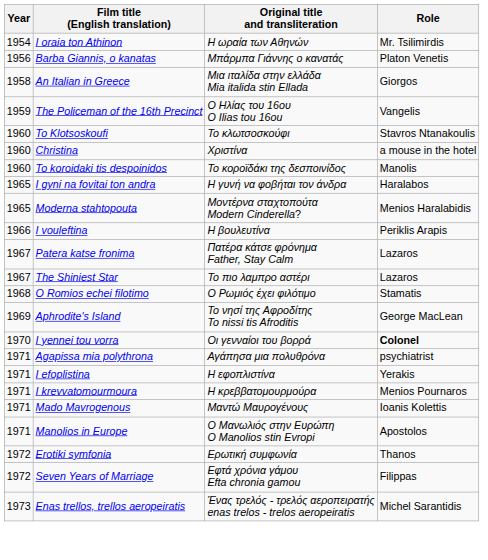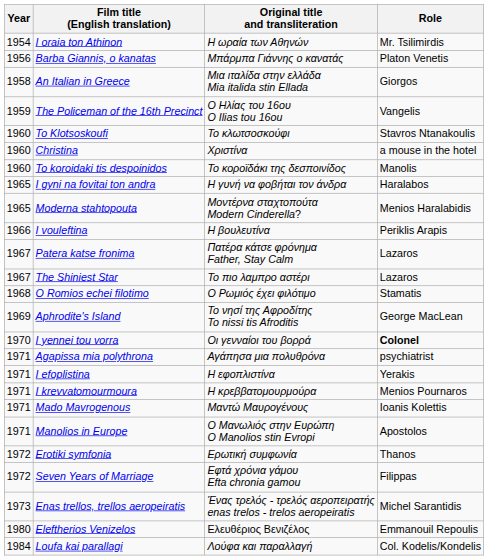+ row: 1980 | Eleftherios Venizelos | Ελευθέριος Βενιζέλος | Emmanouil Repoulis
+ row: 1984 | Loufa kai parallagi | Λούφα και παραλλαγή | Col. Kodelis/Kondelis
